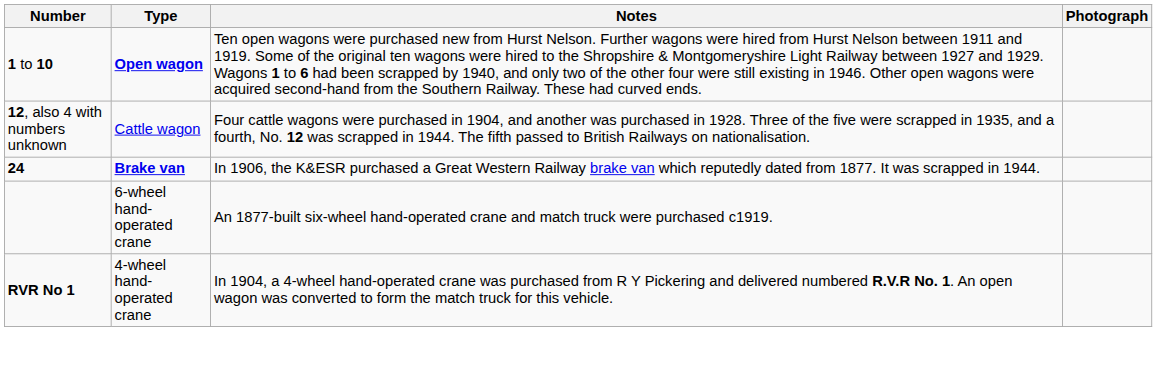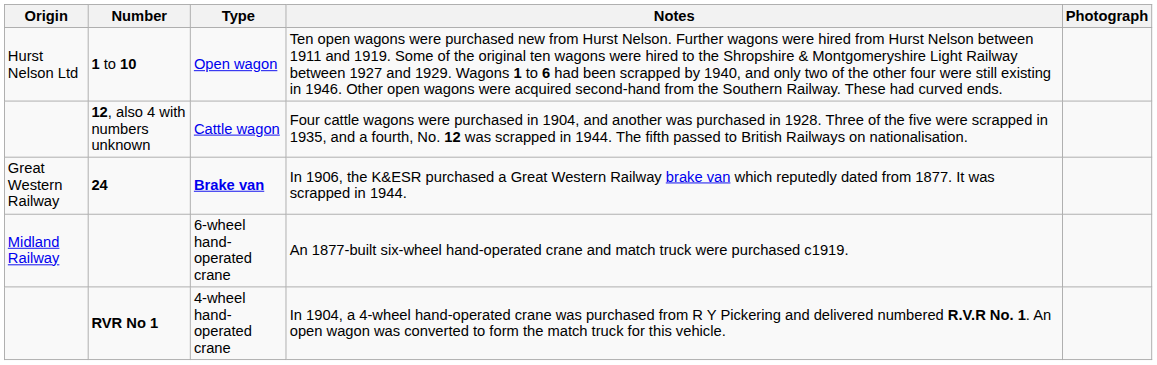+ column: Origin | Hurst Nelson Ltd | Great Western Railway | Midland Railway
1 to 10 | Type: bold -> normal
